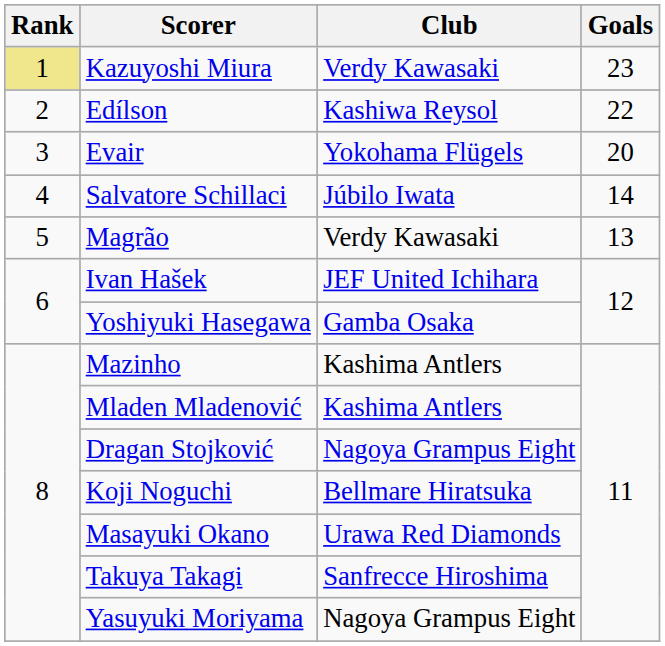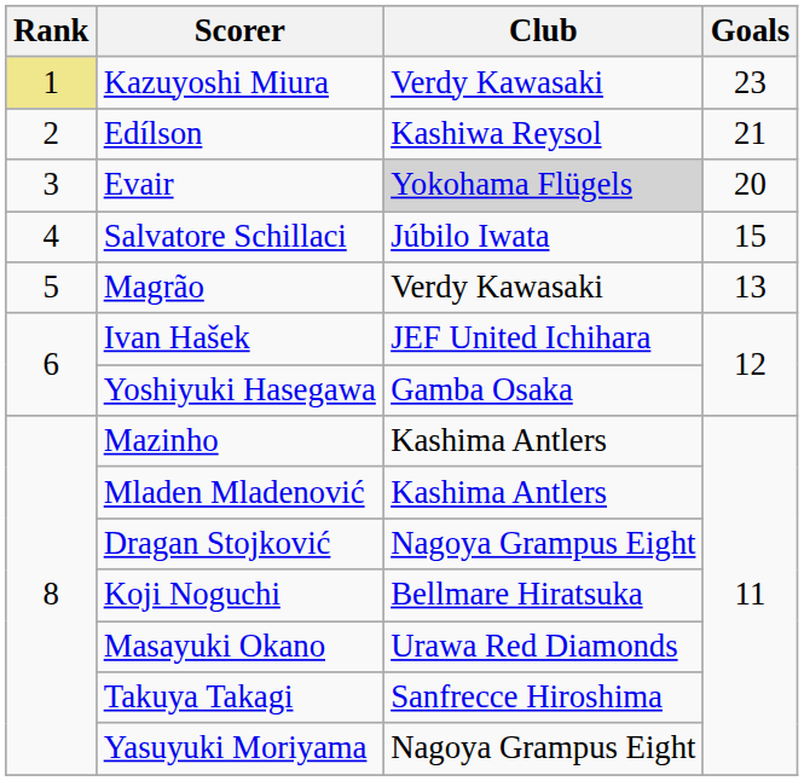Edílson | Goals: 22 -> 21
Evair | Club: no background -> lightgrey background
Salvatore Schillaci | Goals: 14 -> 15
